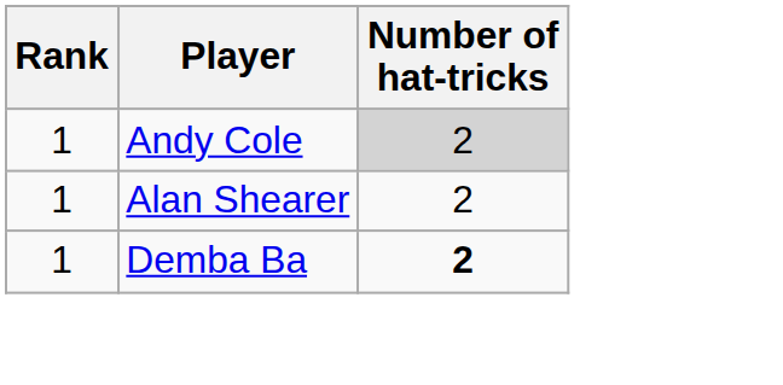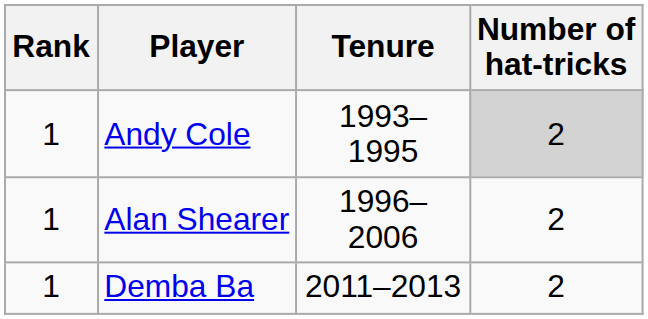+ column: Tenure | 1993–1995 | 1996–2006 | 2011–2013
Demba Ba | Number of hat-tricks: bold -> normal
